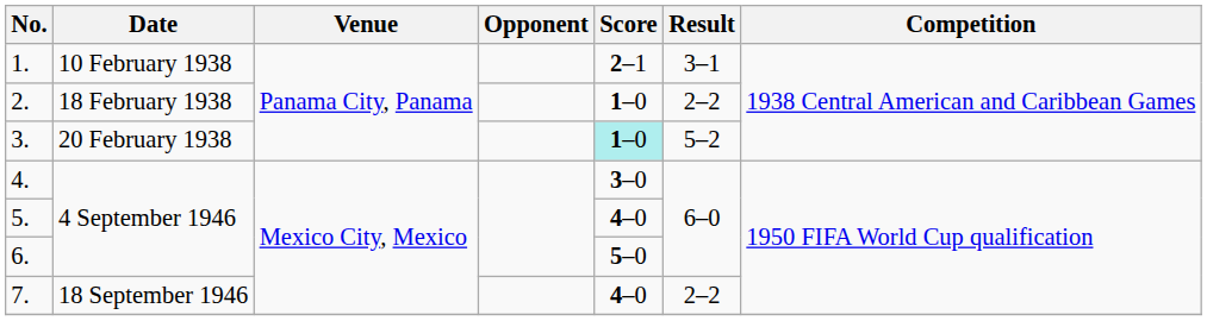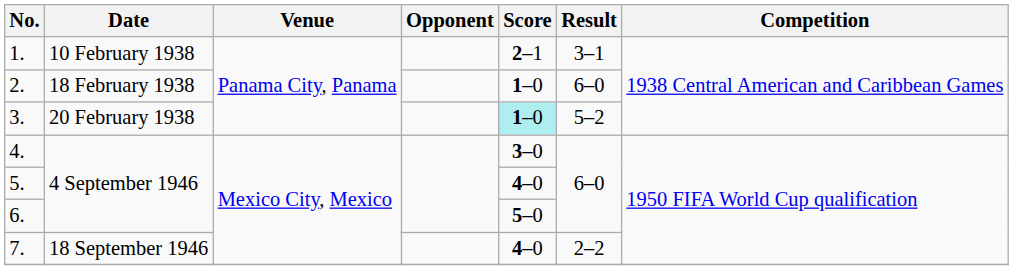2. | Result: 2–2 -> 6–0
